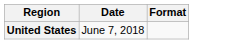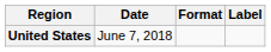+ column: Label
